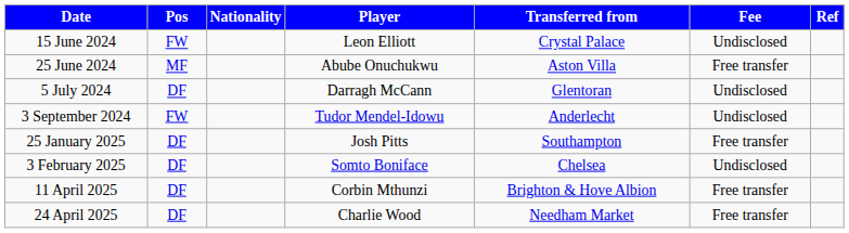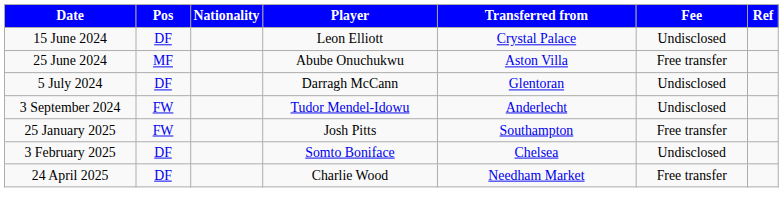15 June 2024 | Pos: FW -> DF
25 January 2025 | Pos: DF -> FW
- row: 11 April 2025 | DF | Corbin Mthunzi | Brighton & Hove Albion | Free transfer
